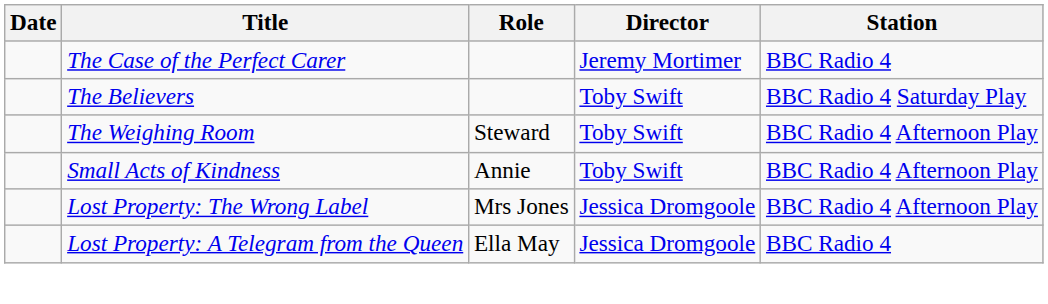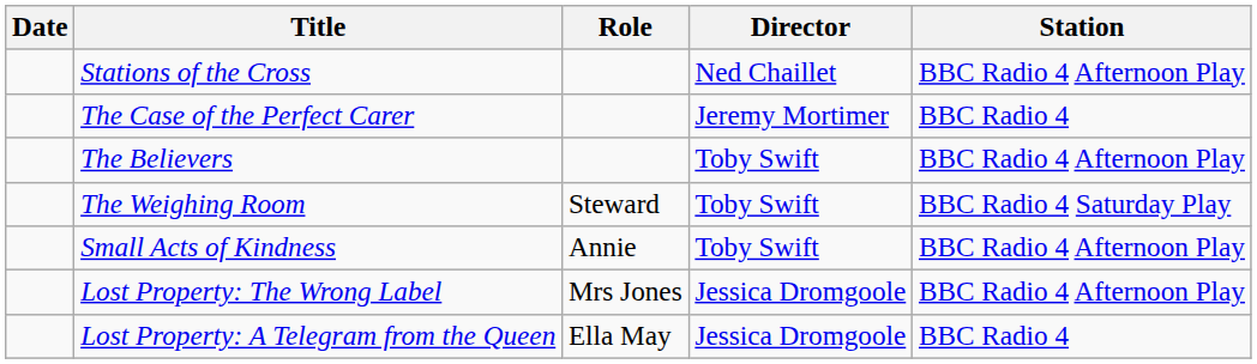+ row: Stations of the Cross | Ned Chaillet | BBC Radio 4 Afternoon Play
The Believers | Station: BBC Radio 4 Saturday Play -> BBC Radio 4 Afternoon Play
The Weighing Room | Station: BBC Radio 4 Afternoon Play -> BBC Radio 4 Saturday Play
